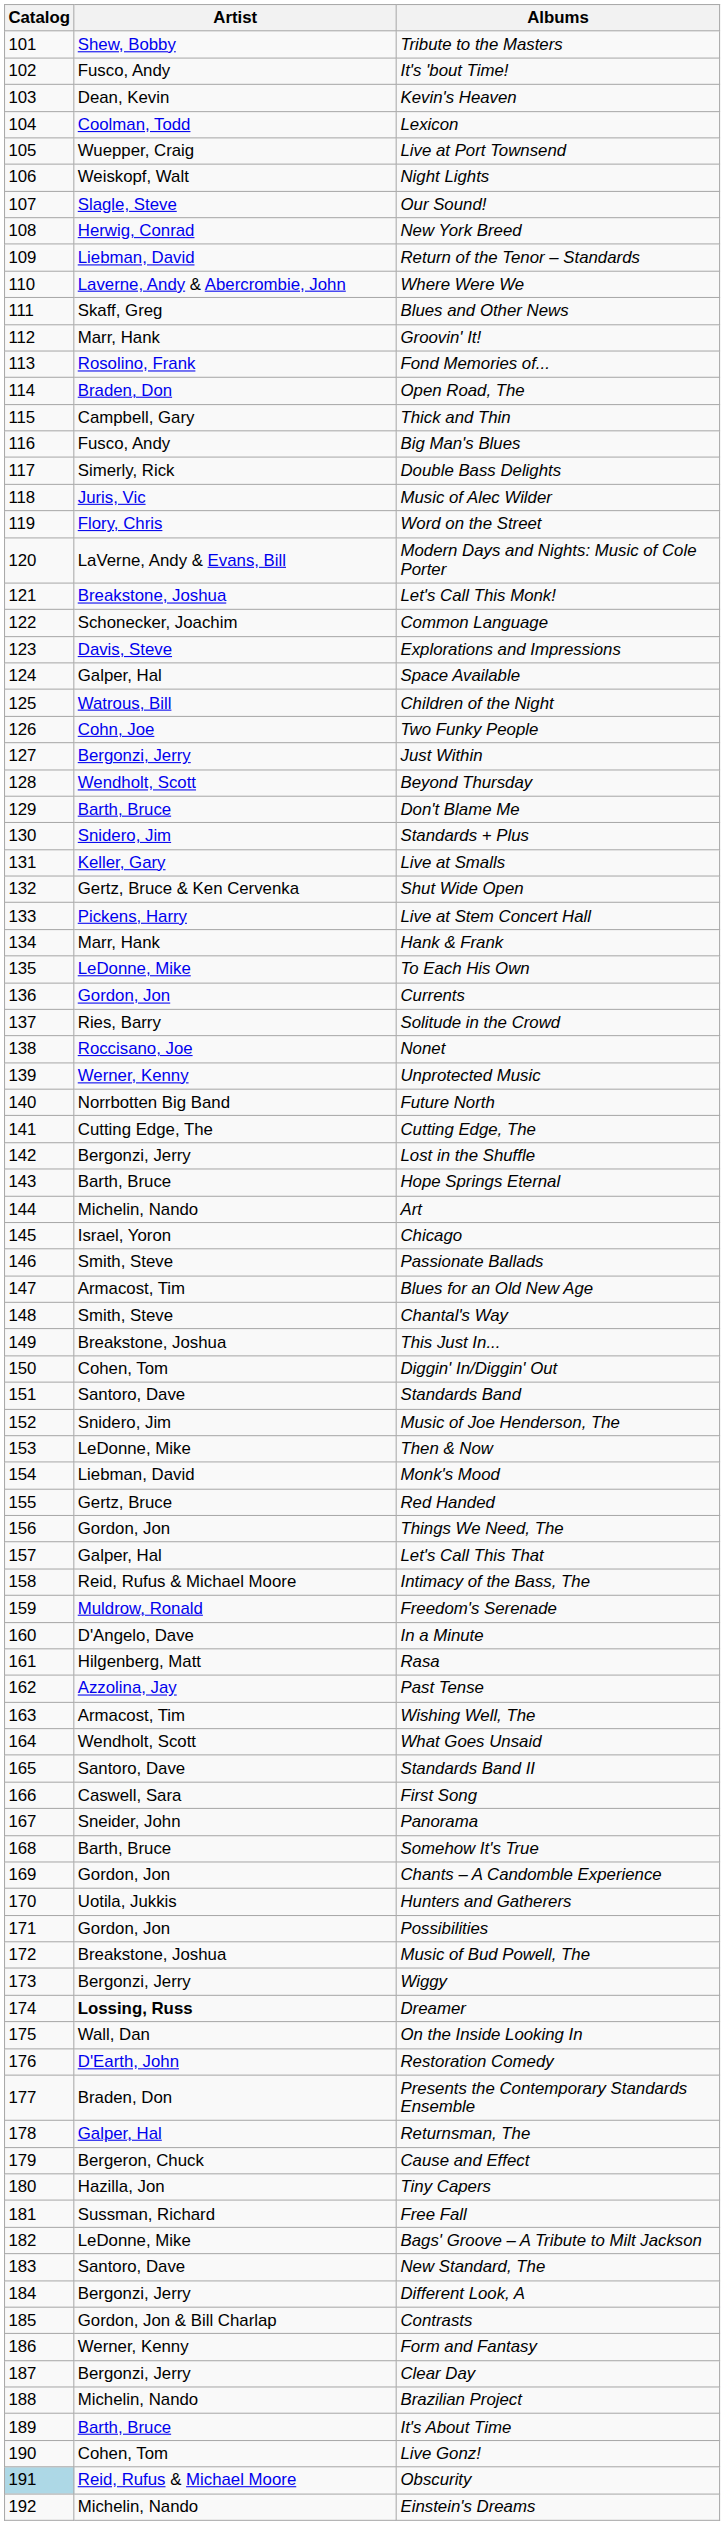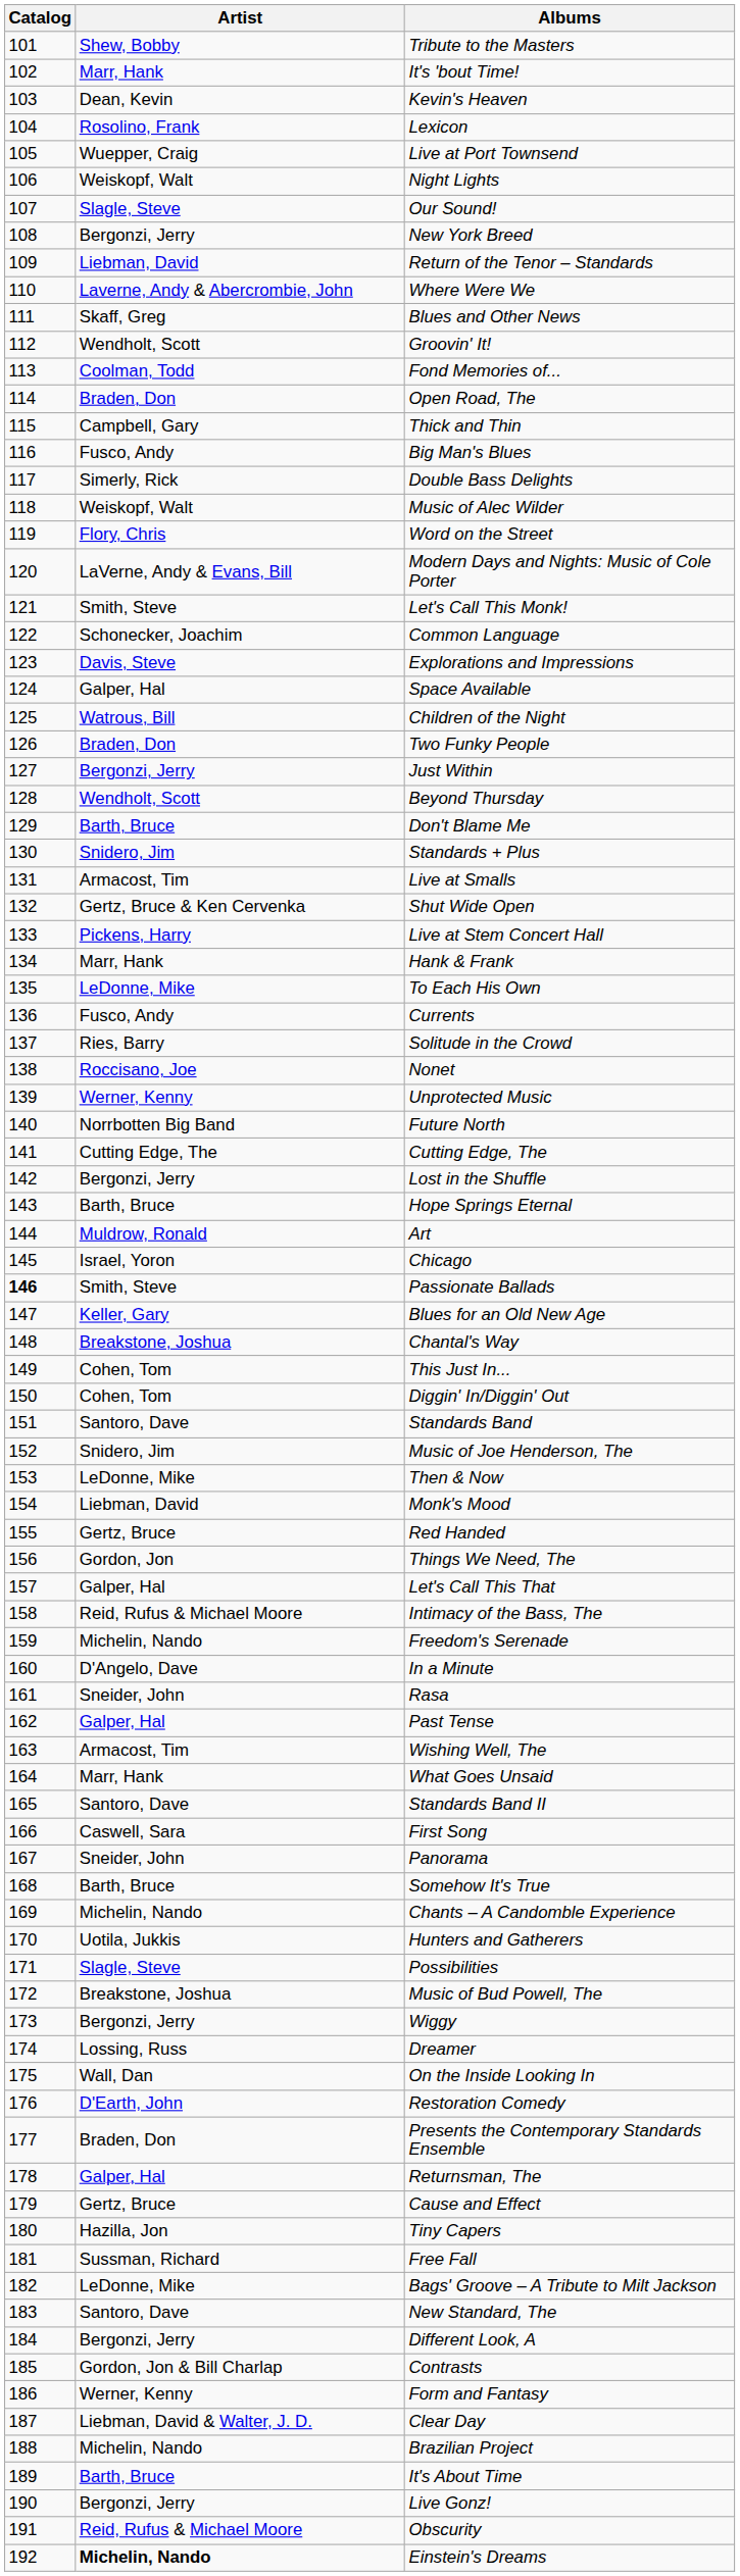It's 'bout Time! | Artist: Fusco, Andy -> Marr, Hank
Lexicon | Artist: Coolman, Todd -> Rosolino, Frank
New York Breed | Artist: Herwig, Conrad -> Bergonzi, Jerry
Groovin' It! | Artist: Marr, Hank -> Wendholt, Scott
Fond Memories of... | Artist: Rosolino, Frank -> Coolman, Todd
Music of Alec Wilder | Artist: Juris, Vic -> Weiskopf, Walt
Let's Call This Monk! | Artist: Breakstone, Joshua -> Smith, Steve
Two Funky People | Artist: Cohn, Joe -> Braden, Don
Live at Smalls | Artist: Keller, Gary -> Armacost, Tim
Currents | Artist: Gordon, Jon -> Fusco, Andy
Art | Artist: Michelin, Nando -> Muldrow, Ronald
Passionate Ballads | Catalog: normal -> bold
Blues for an Old New Age | Artist: Armacost, Tim -> Keller, Gary
Chantal's Way | Artist: Smith, Steve -> Breakstone, Joshua
This Just In... | Artist: Breakstone, Joshua -> Cohen, Tom
Freedom's Serenade | Artist: Muldrow, Ronald -> Michelin, Nando
Rasa | Artist: Hilgenberg, Matt -> Sneider, John
Past Tense | Artist: Azzolina, Jay -> Galper, Hal
What Goes Unsaid | Artist: Wendholt, Scott -> Marr, Hank
Chants – A Candomble Experience | Artist: Gordon, Jon -> Michelin, Nando
Possibilities | Artist: Gordon, Jon -> Slagle, Steve
Dreamer | Artist: bold -> normal
Cause and Effect | Artist: Bergeron, Chuck -> Gertz, Bruce
Clear Day | Artist: Bergonzi, Jerry -> Liebman, David & Walter, J. D.
Live Gonz! | Artist: Cohen, Tom -> Bergonzi, Jerry
Obscurity | Catalog: lightblue background -> no background
Einstein's Dreams | Artist: normal -> bold
